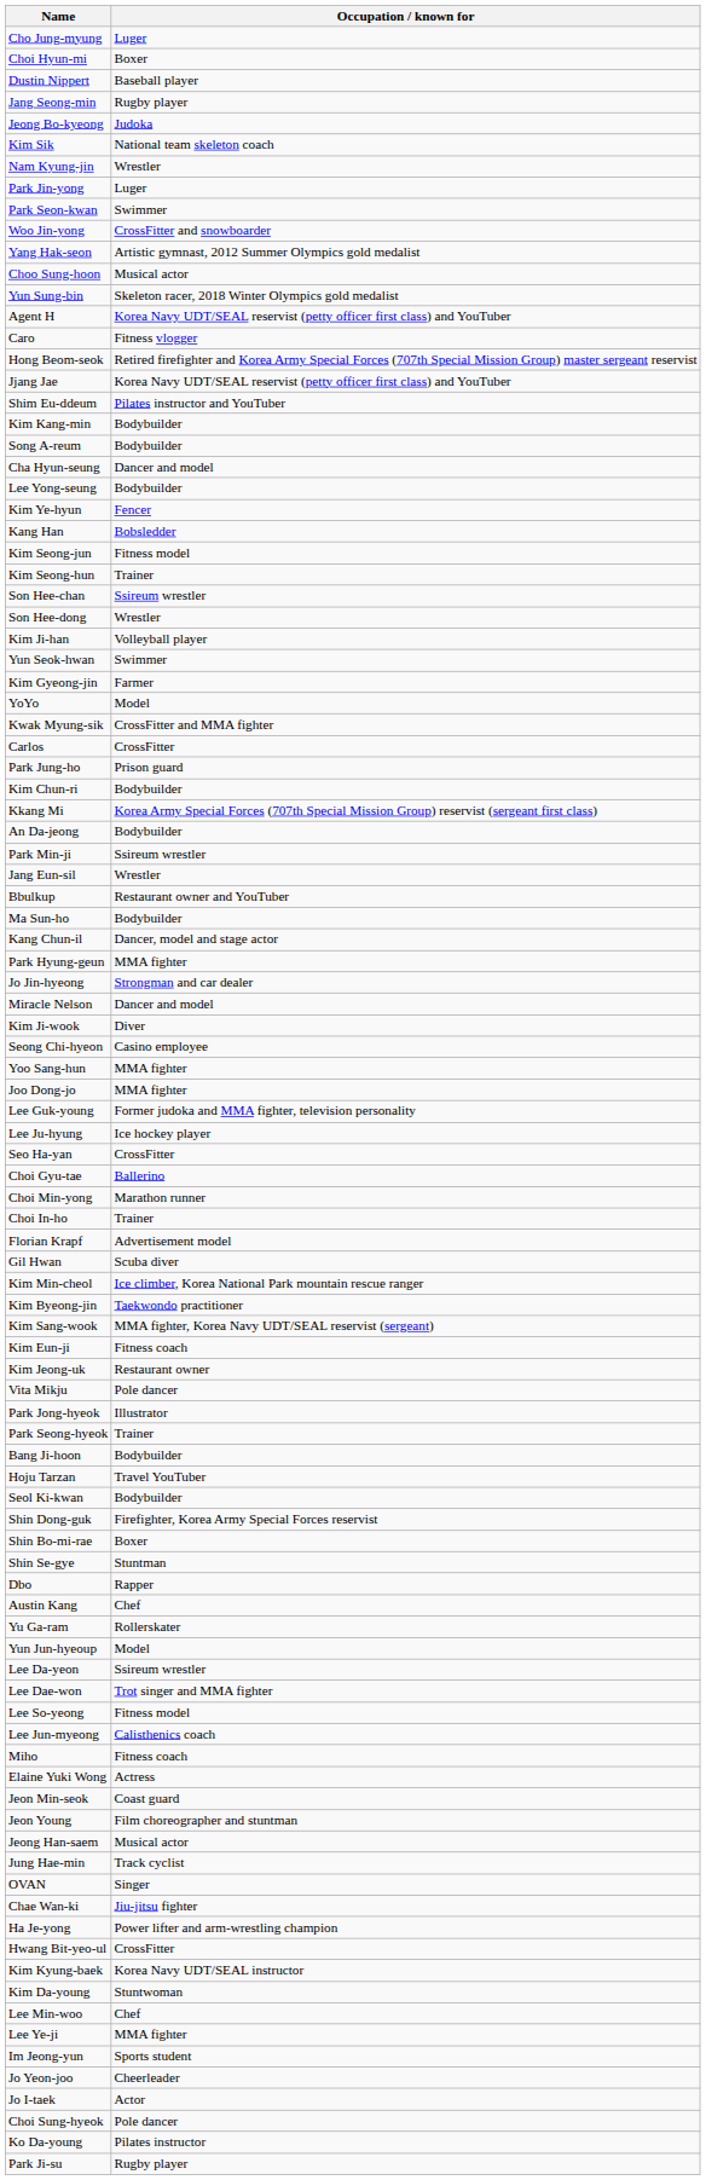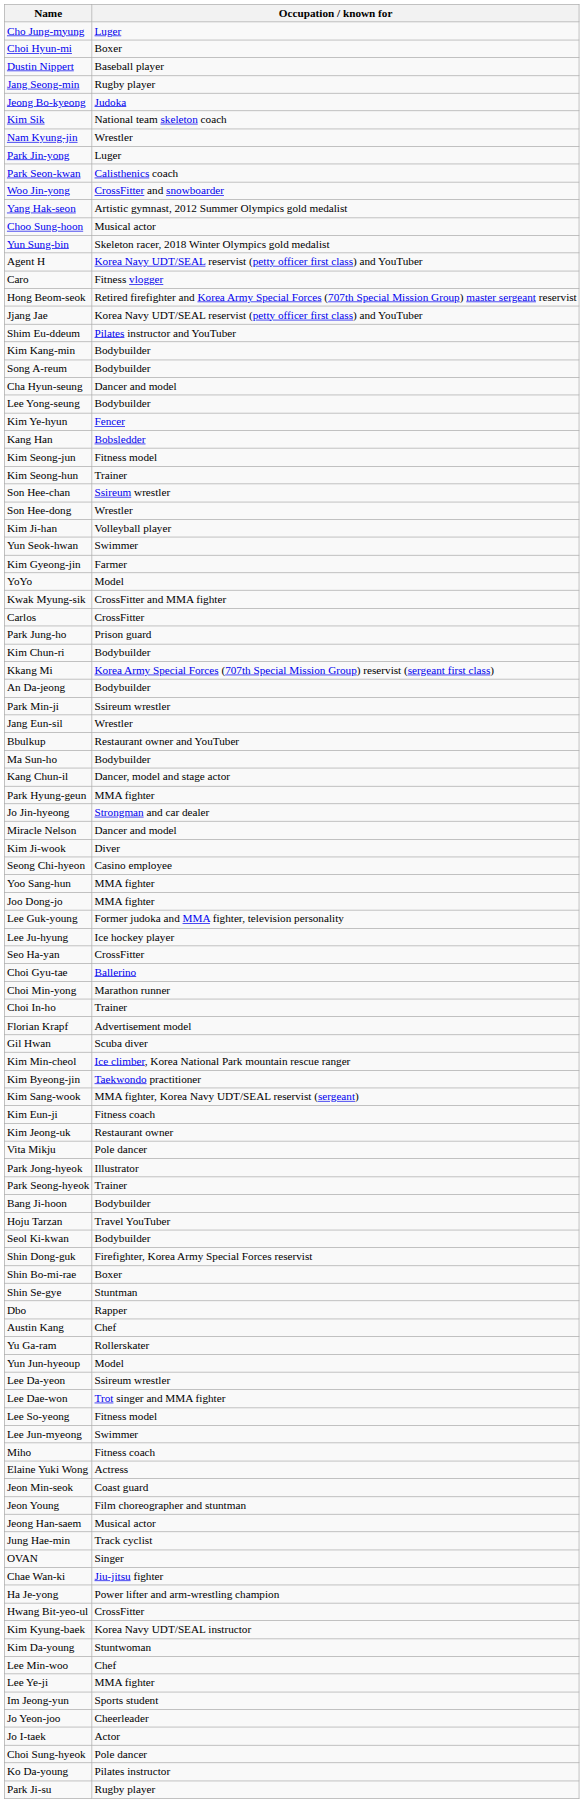Park Seon-kwan | Occupation / known for: Swimmer -> Calisthenics coach
Lee Jun-myeong | Occupation / known for: Calisthenics coach -> Swimmer
